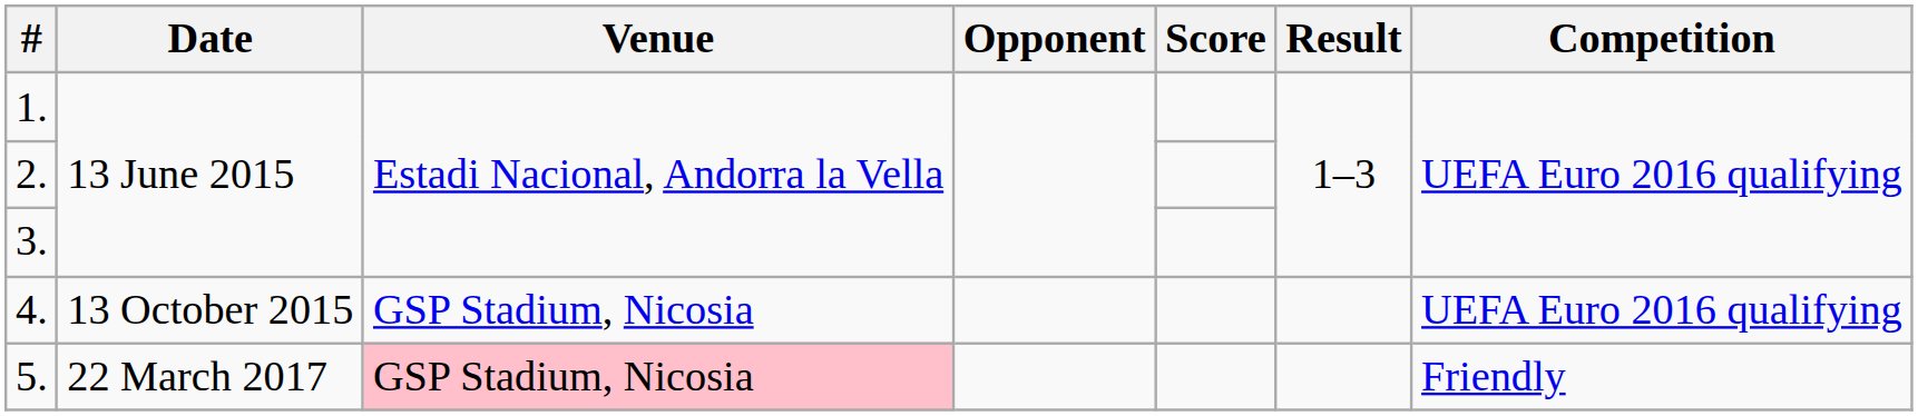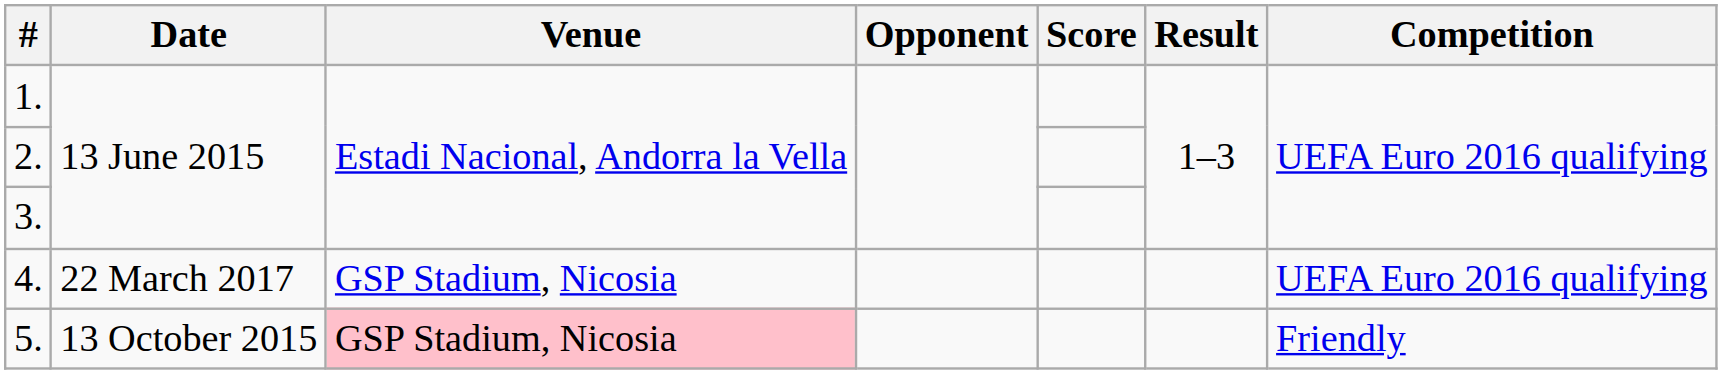4. | Date: 13 October 2015 -> 22 March 2017
5. | Date: 22 March 2017 -> 13 October 2015
